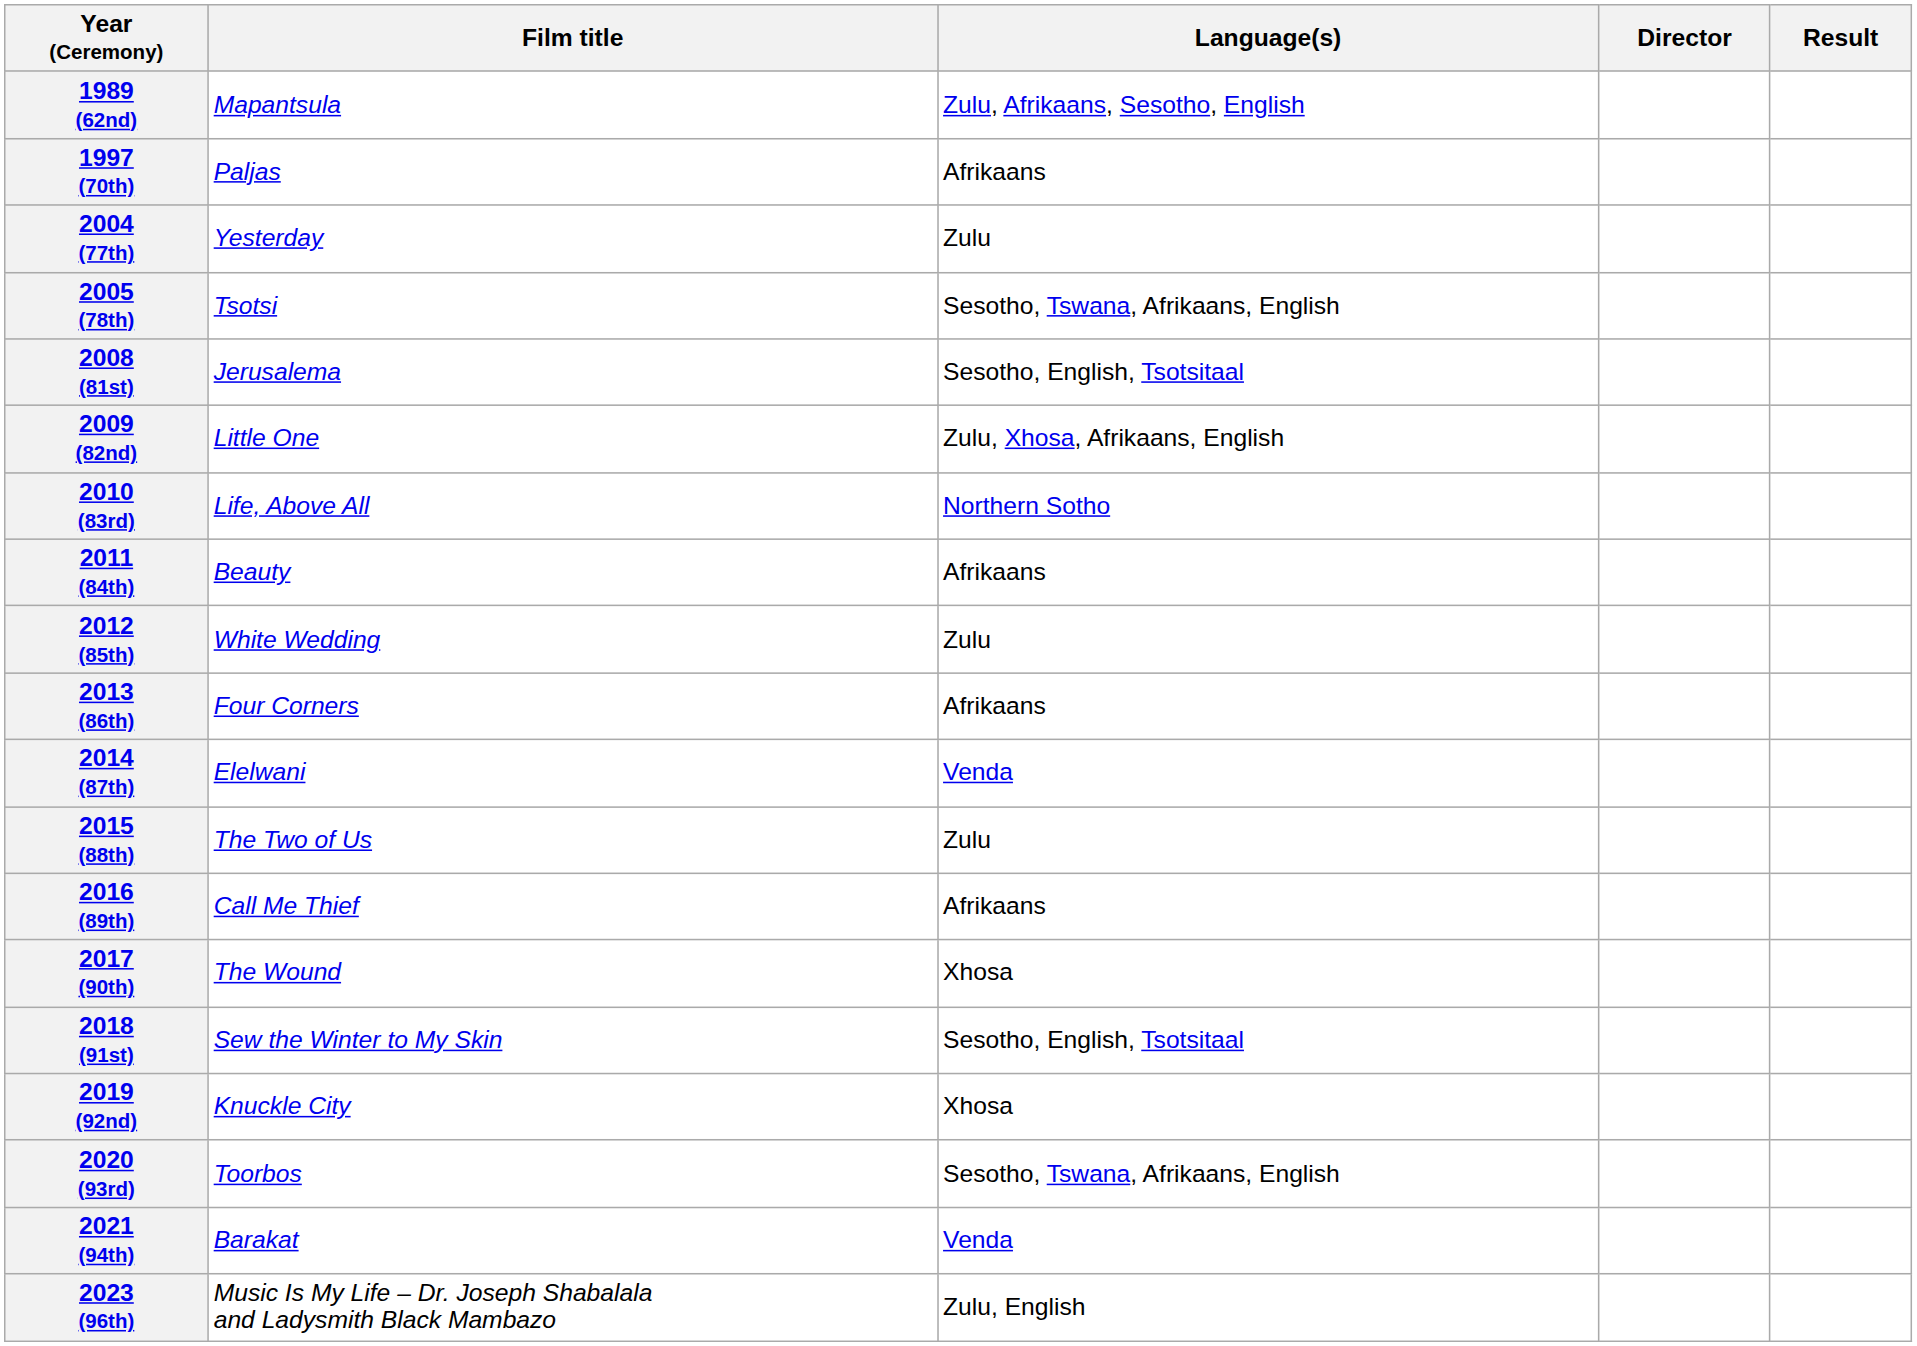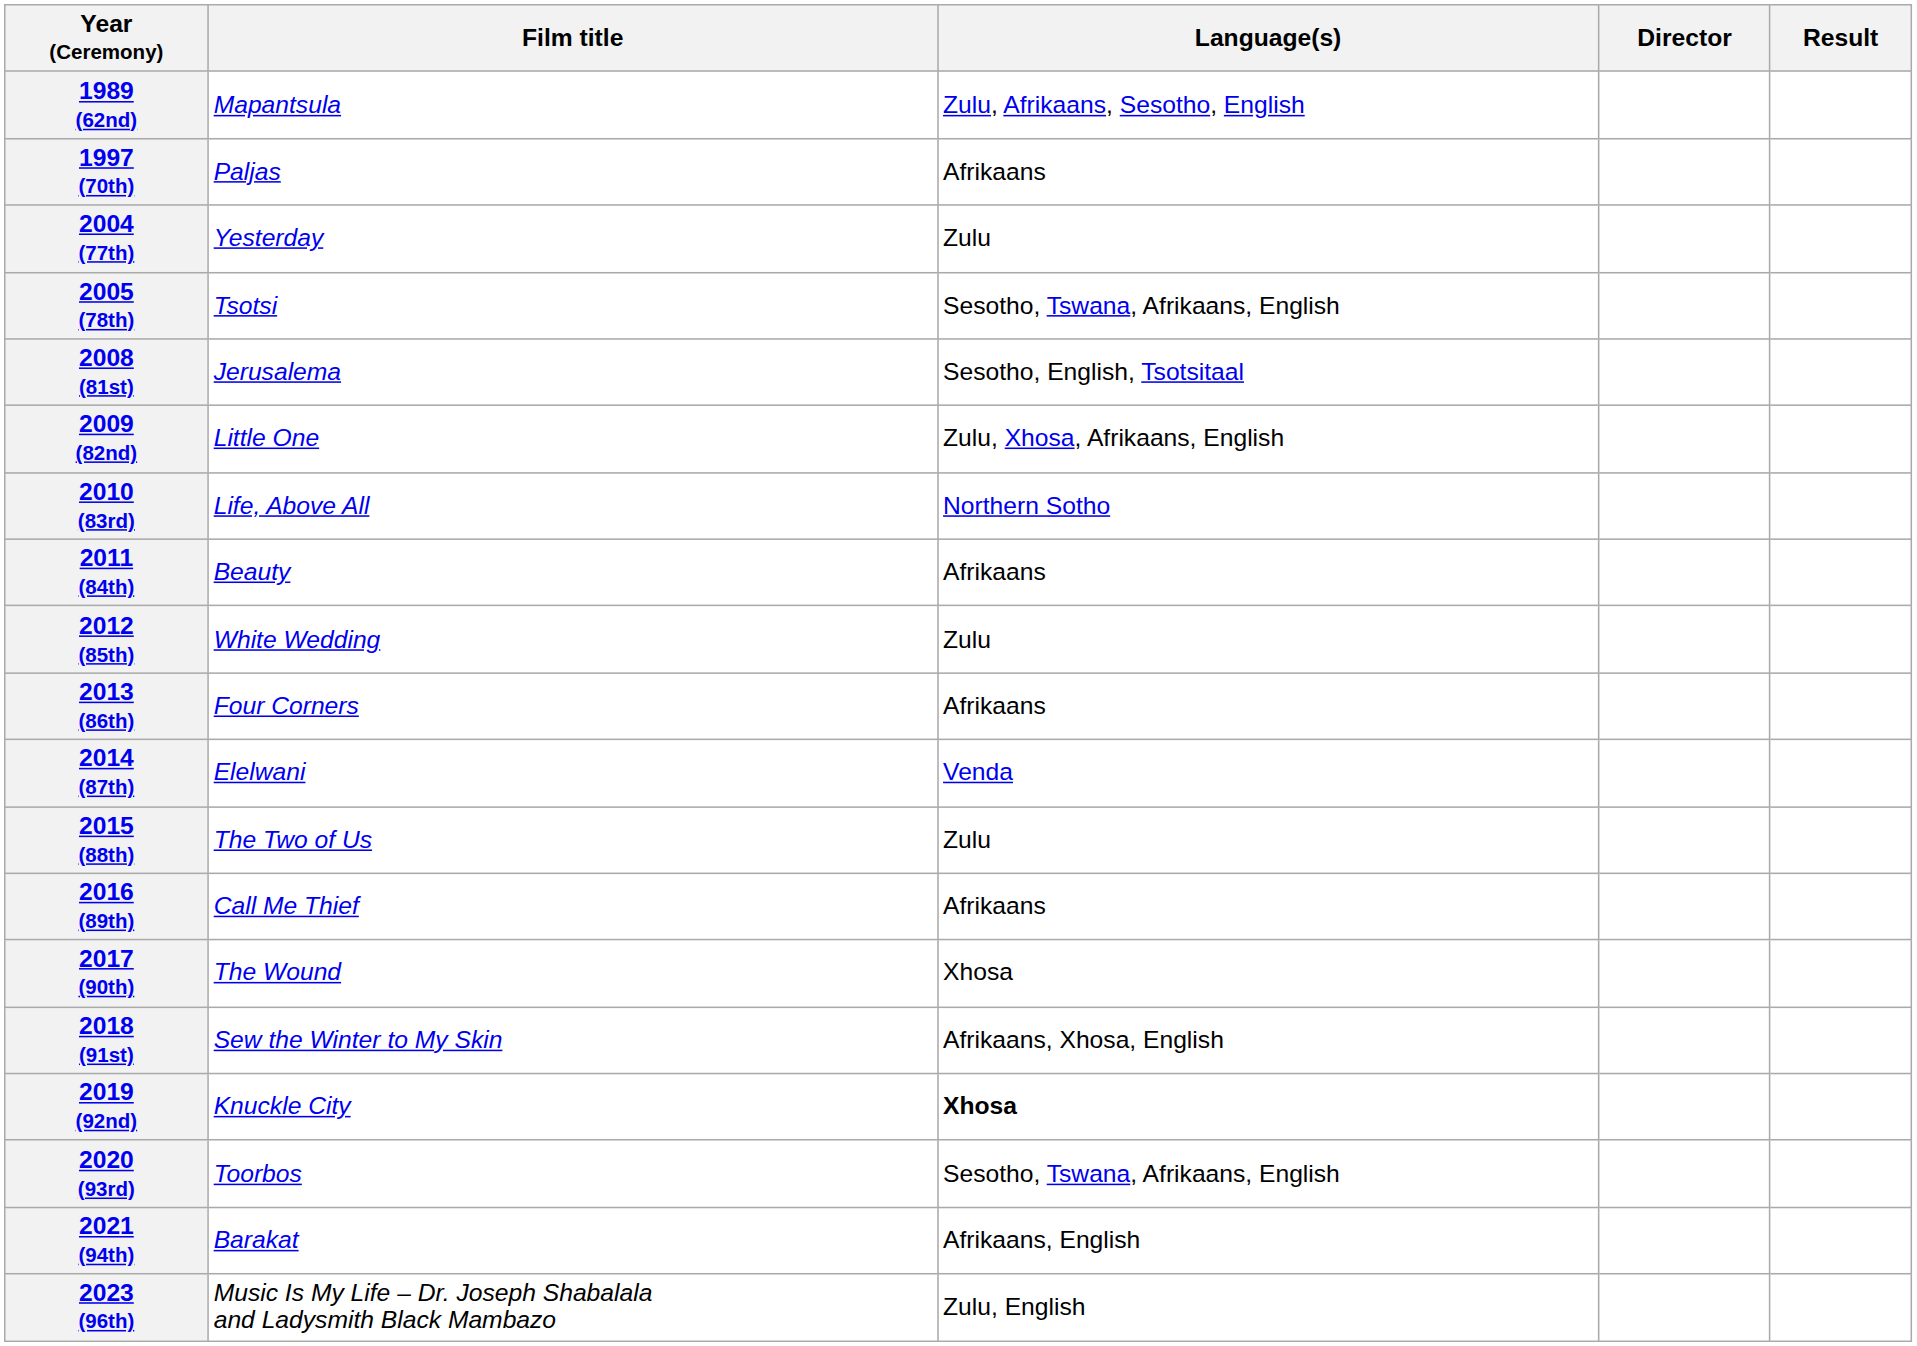2018 (91st) | Language(s): Sesotho, English, Tsotsitaal -> Afrikaans, Xhosa, English
2019 (92nd) | Language(s): normal -> bold
2021 (94th) | Language(s): Venda -> Afrikaans, English
